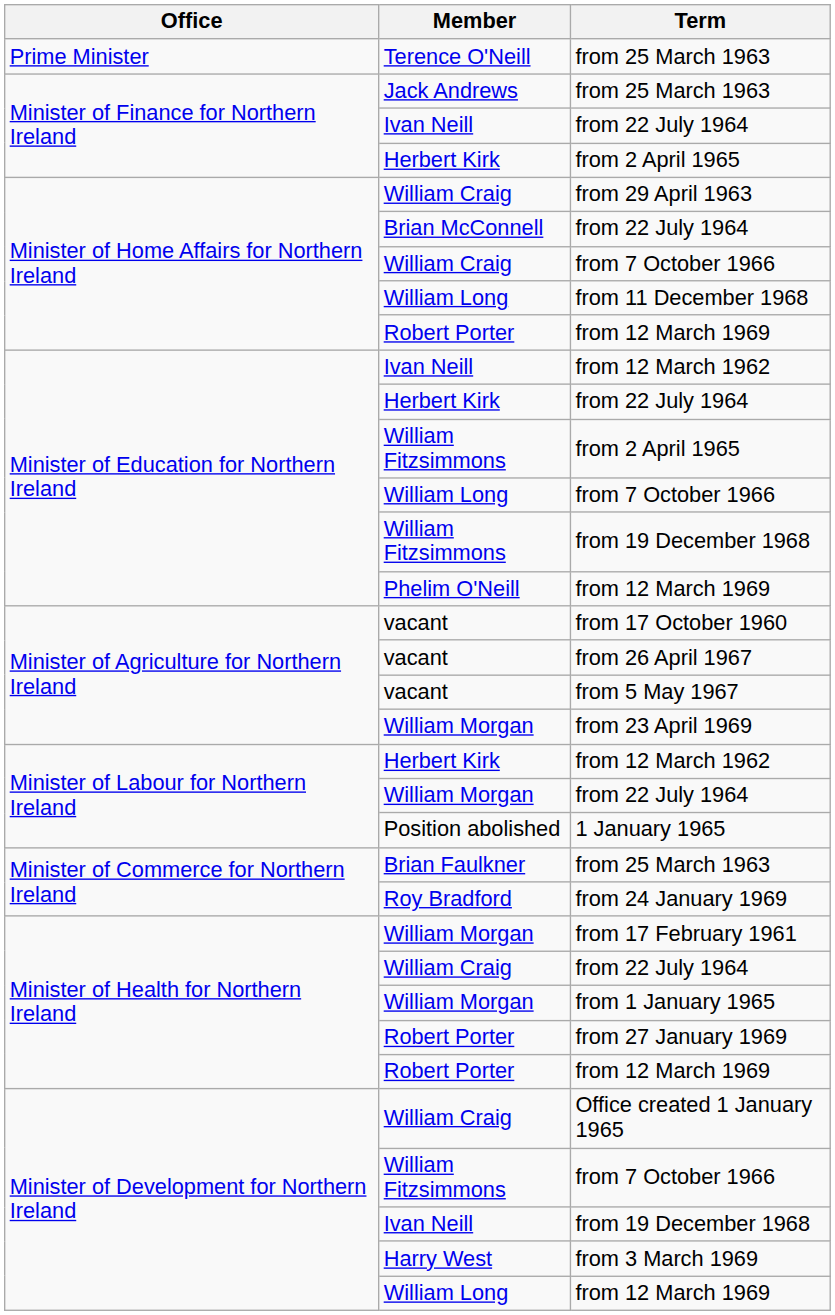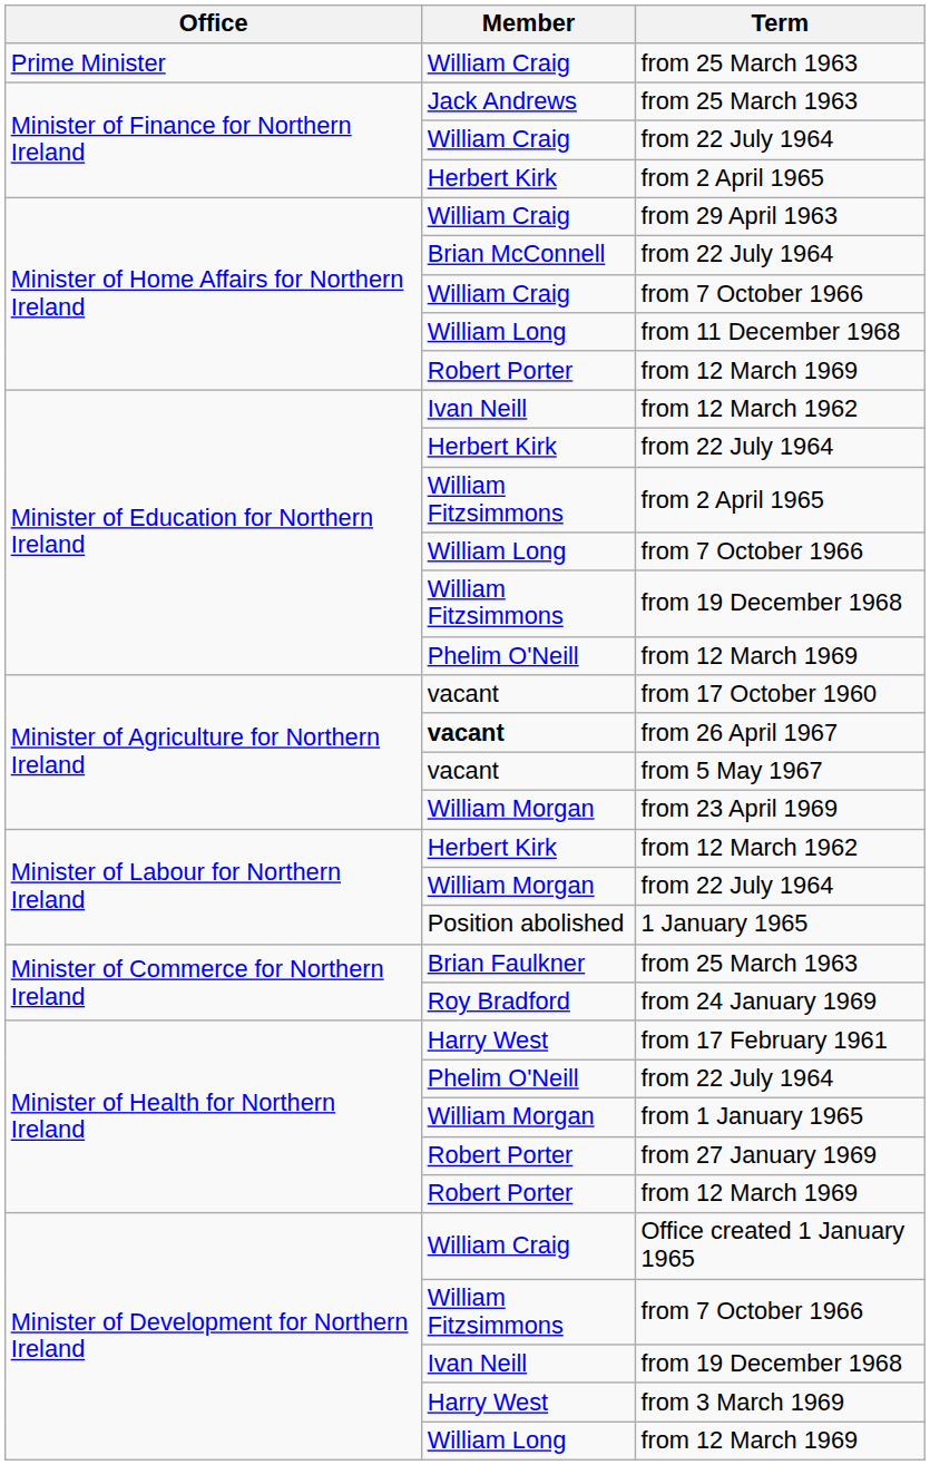Prime Minister / from 25 March 1963 | Member: Terence O'Neill -> William Craig
Minister of Finance for Northern Ireland / from 22 July 1964 | Member: Ivan Neill -> William Craig
from 26 April 1967 | Member: normal -> bold
from 17 February 1961 | Member: William Morgan -> Harry West
Minister of Health for Northern Ireland / from 22 July 1964 | Member: William Craig -> Phelim O'Neill
